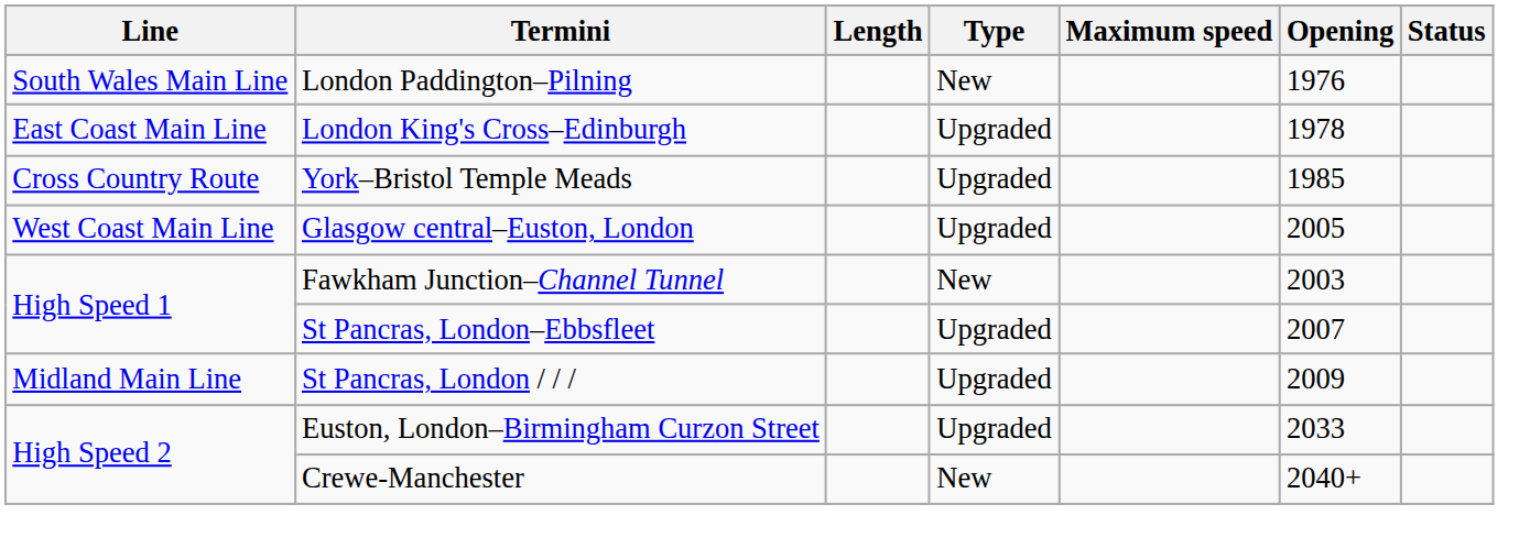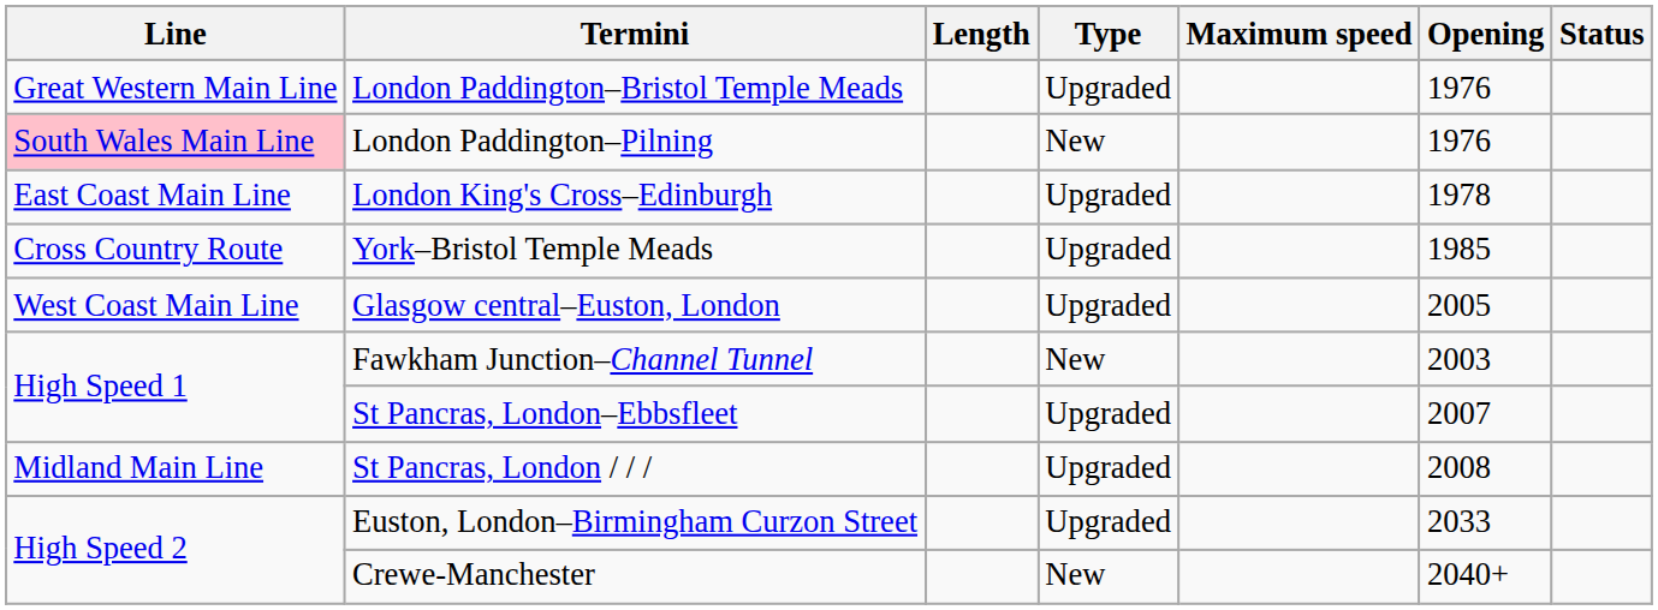+ row: Great Western Main Line | London Paddington–Bristol Temple Meads | Upgraded | 1976
London Paddington–Pilning | Line: no background -> pink background
St Pancras, London / / / | Opening: 2009 -> 2008
